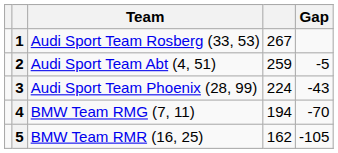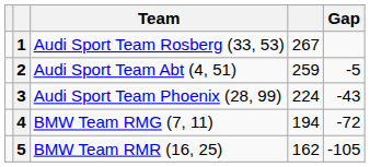4 | Gap: -70 -> -72
